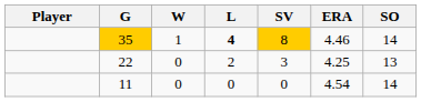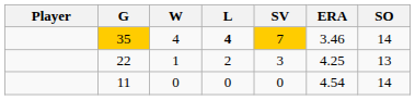35 | W: 1 -> 4
35 | SV: 8 -> 7
35 | ERA: 4.46 -> 3.46
22 | W: 0 -> 1
